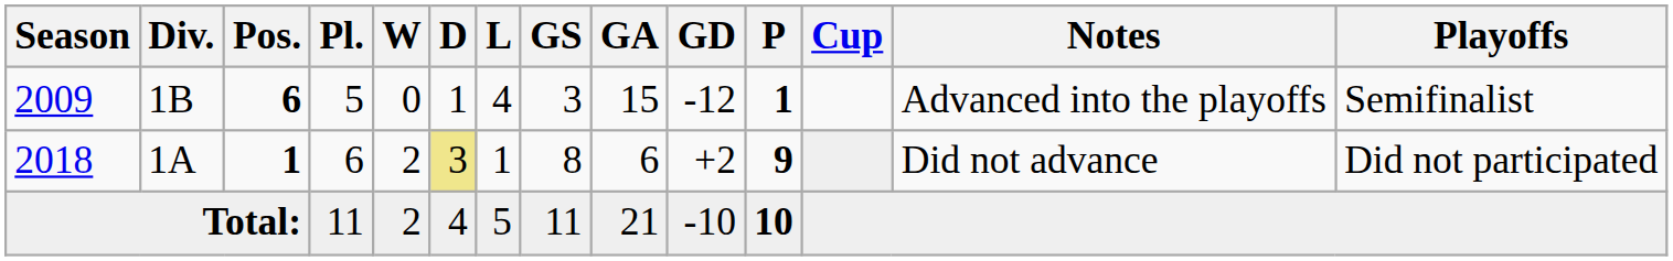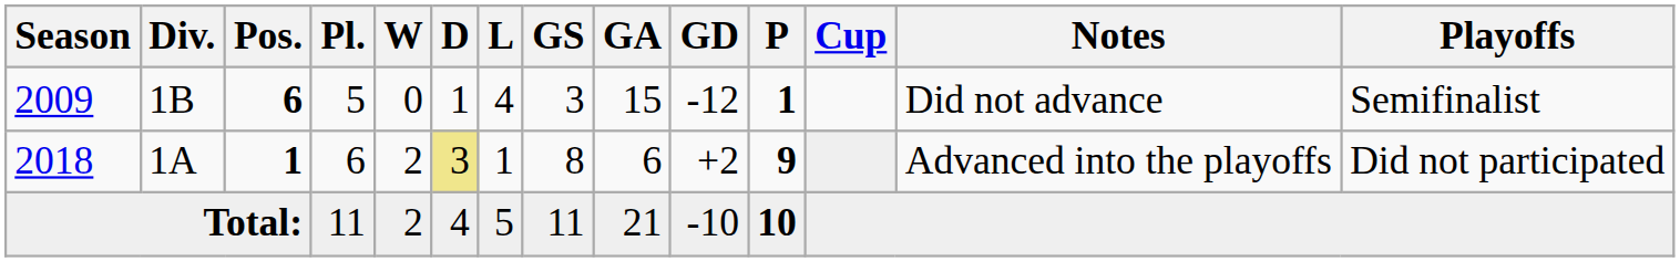2009 | Notes: Advanced into the playoffs -> Did not advance
2018 | Notes: Did not advance -> Advanced into the playoffs
